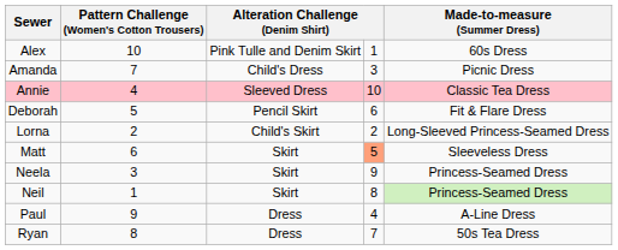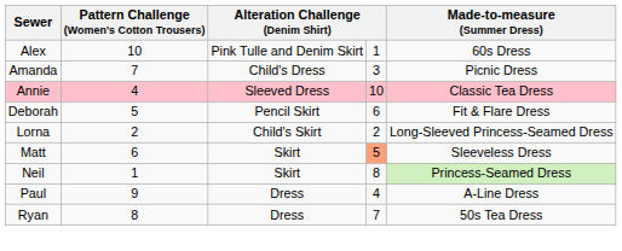- row: Neela | 3 | Skirt | 9 | Princess-Seamed Dress
